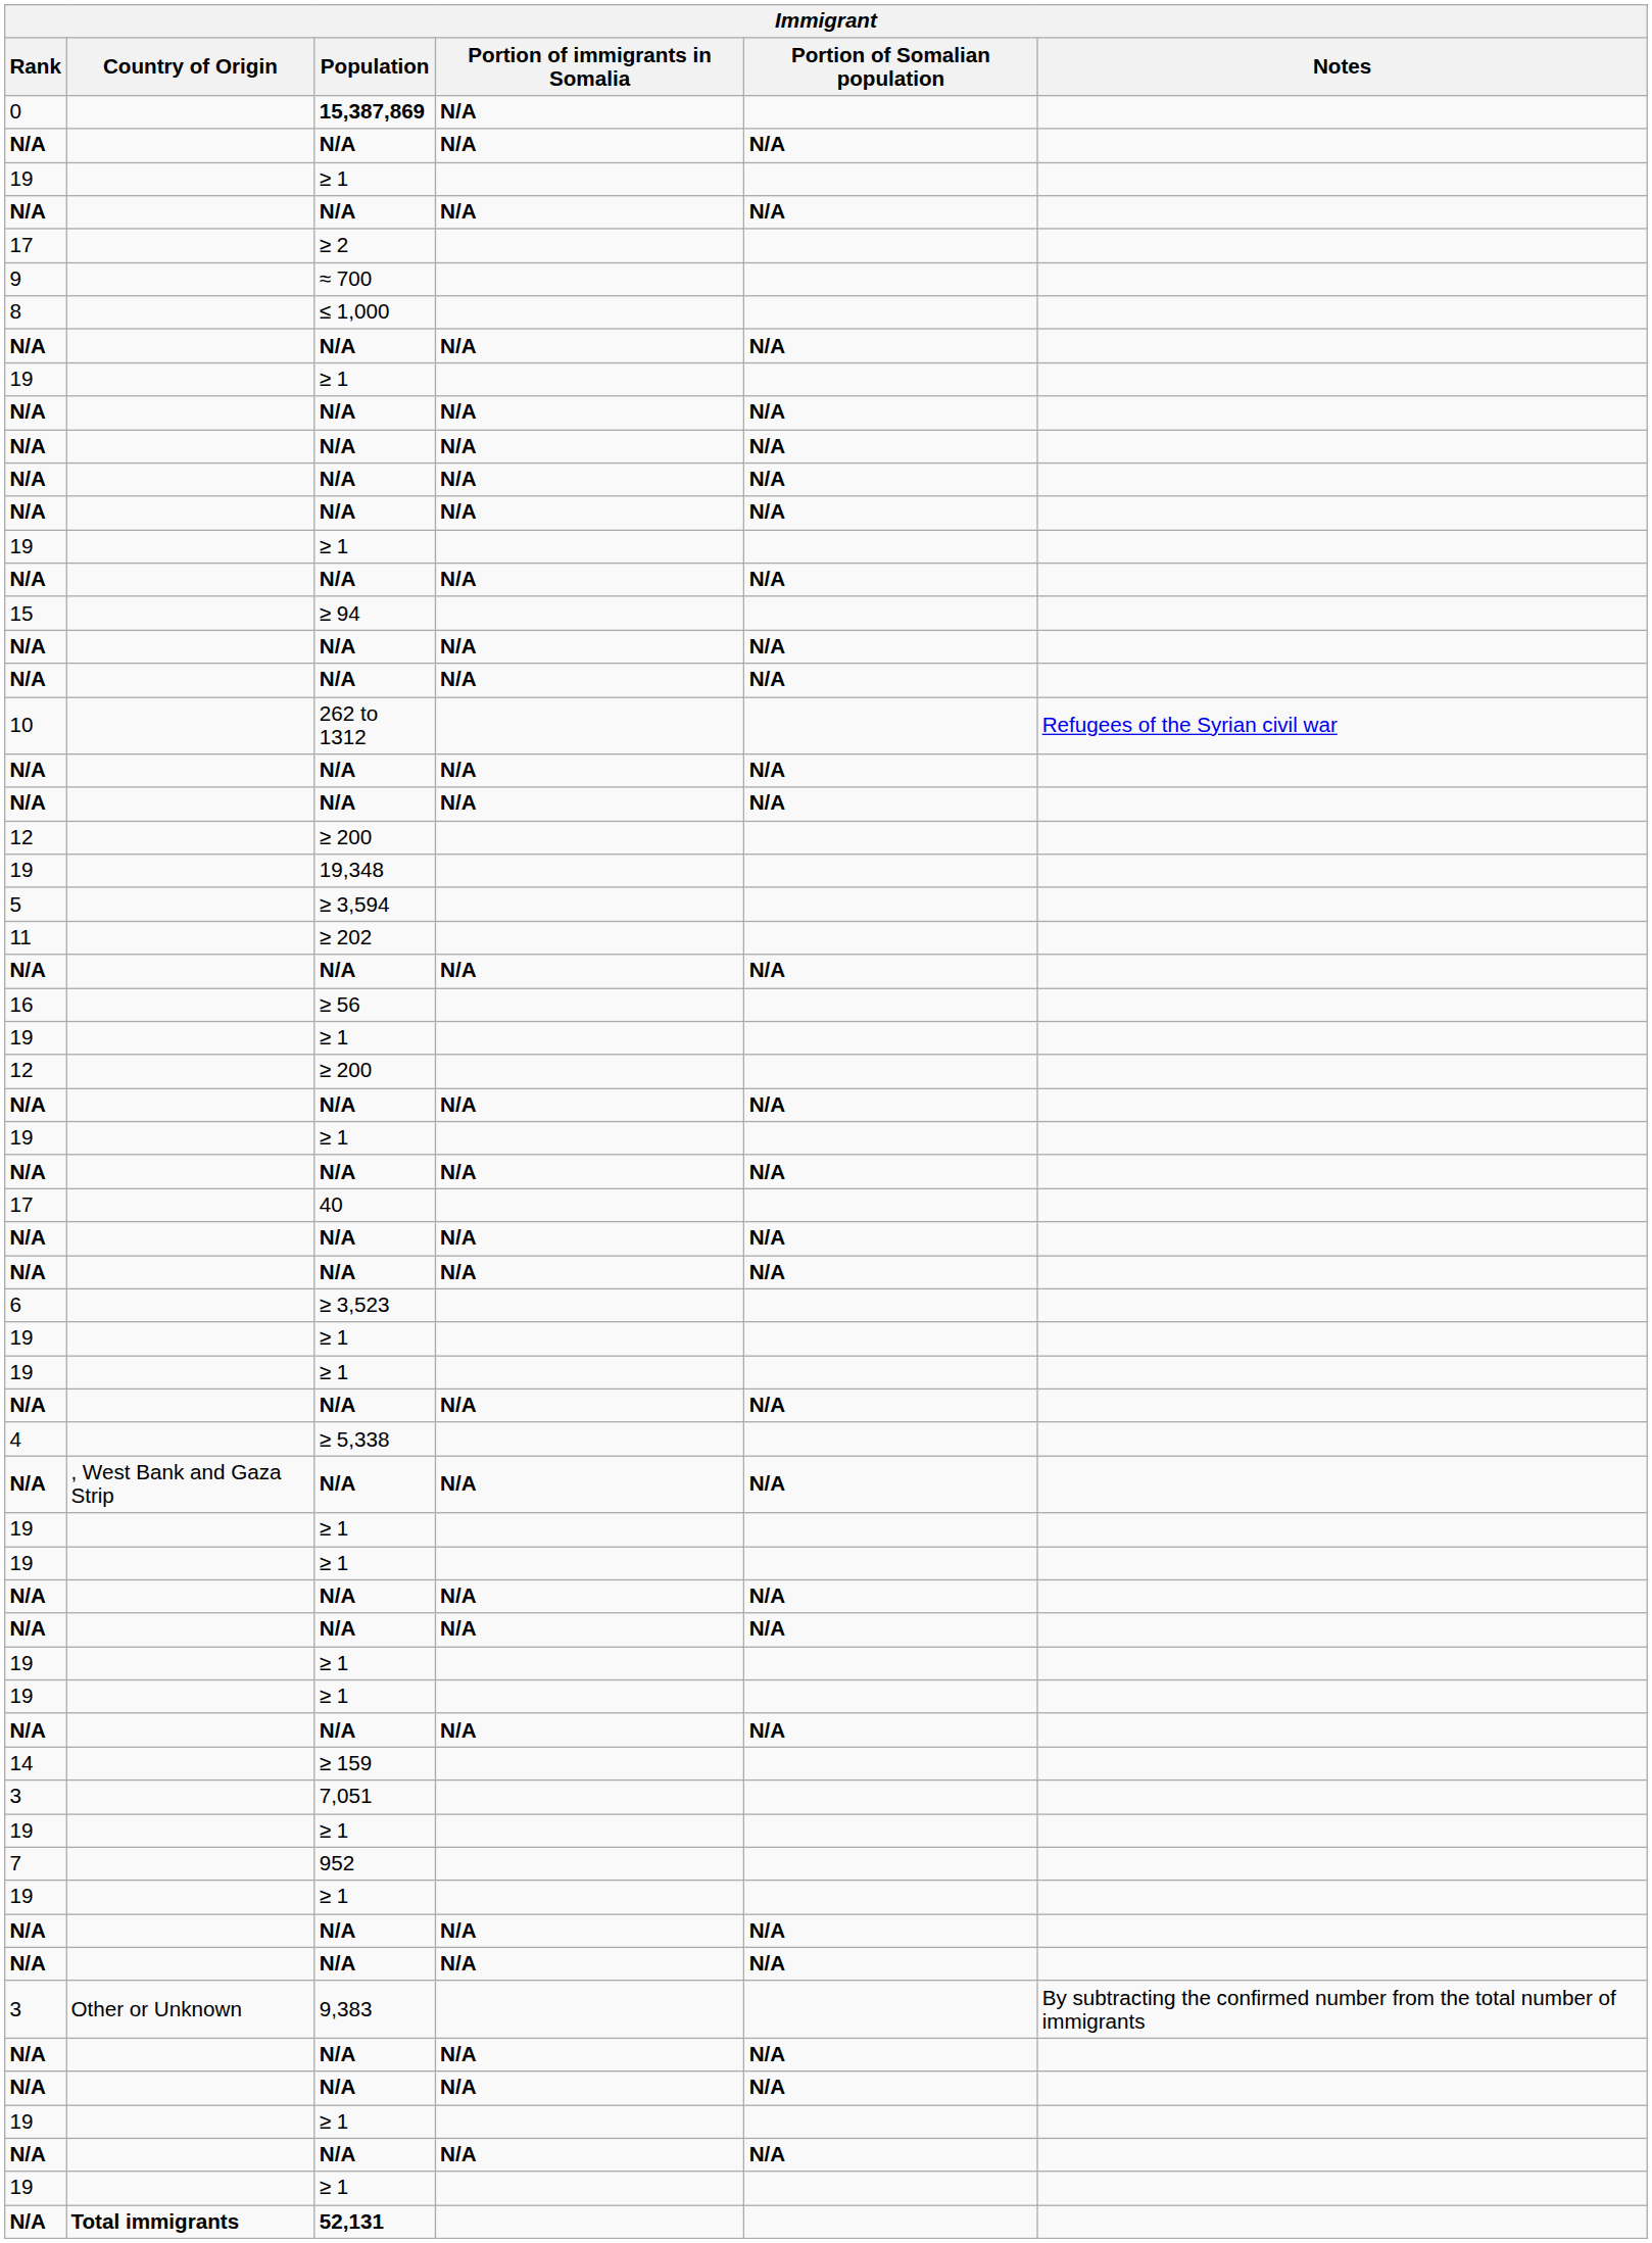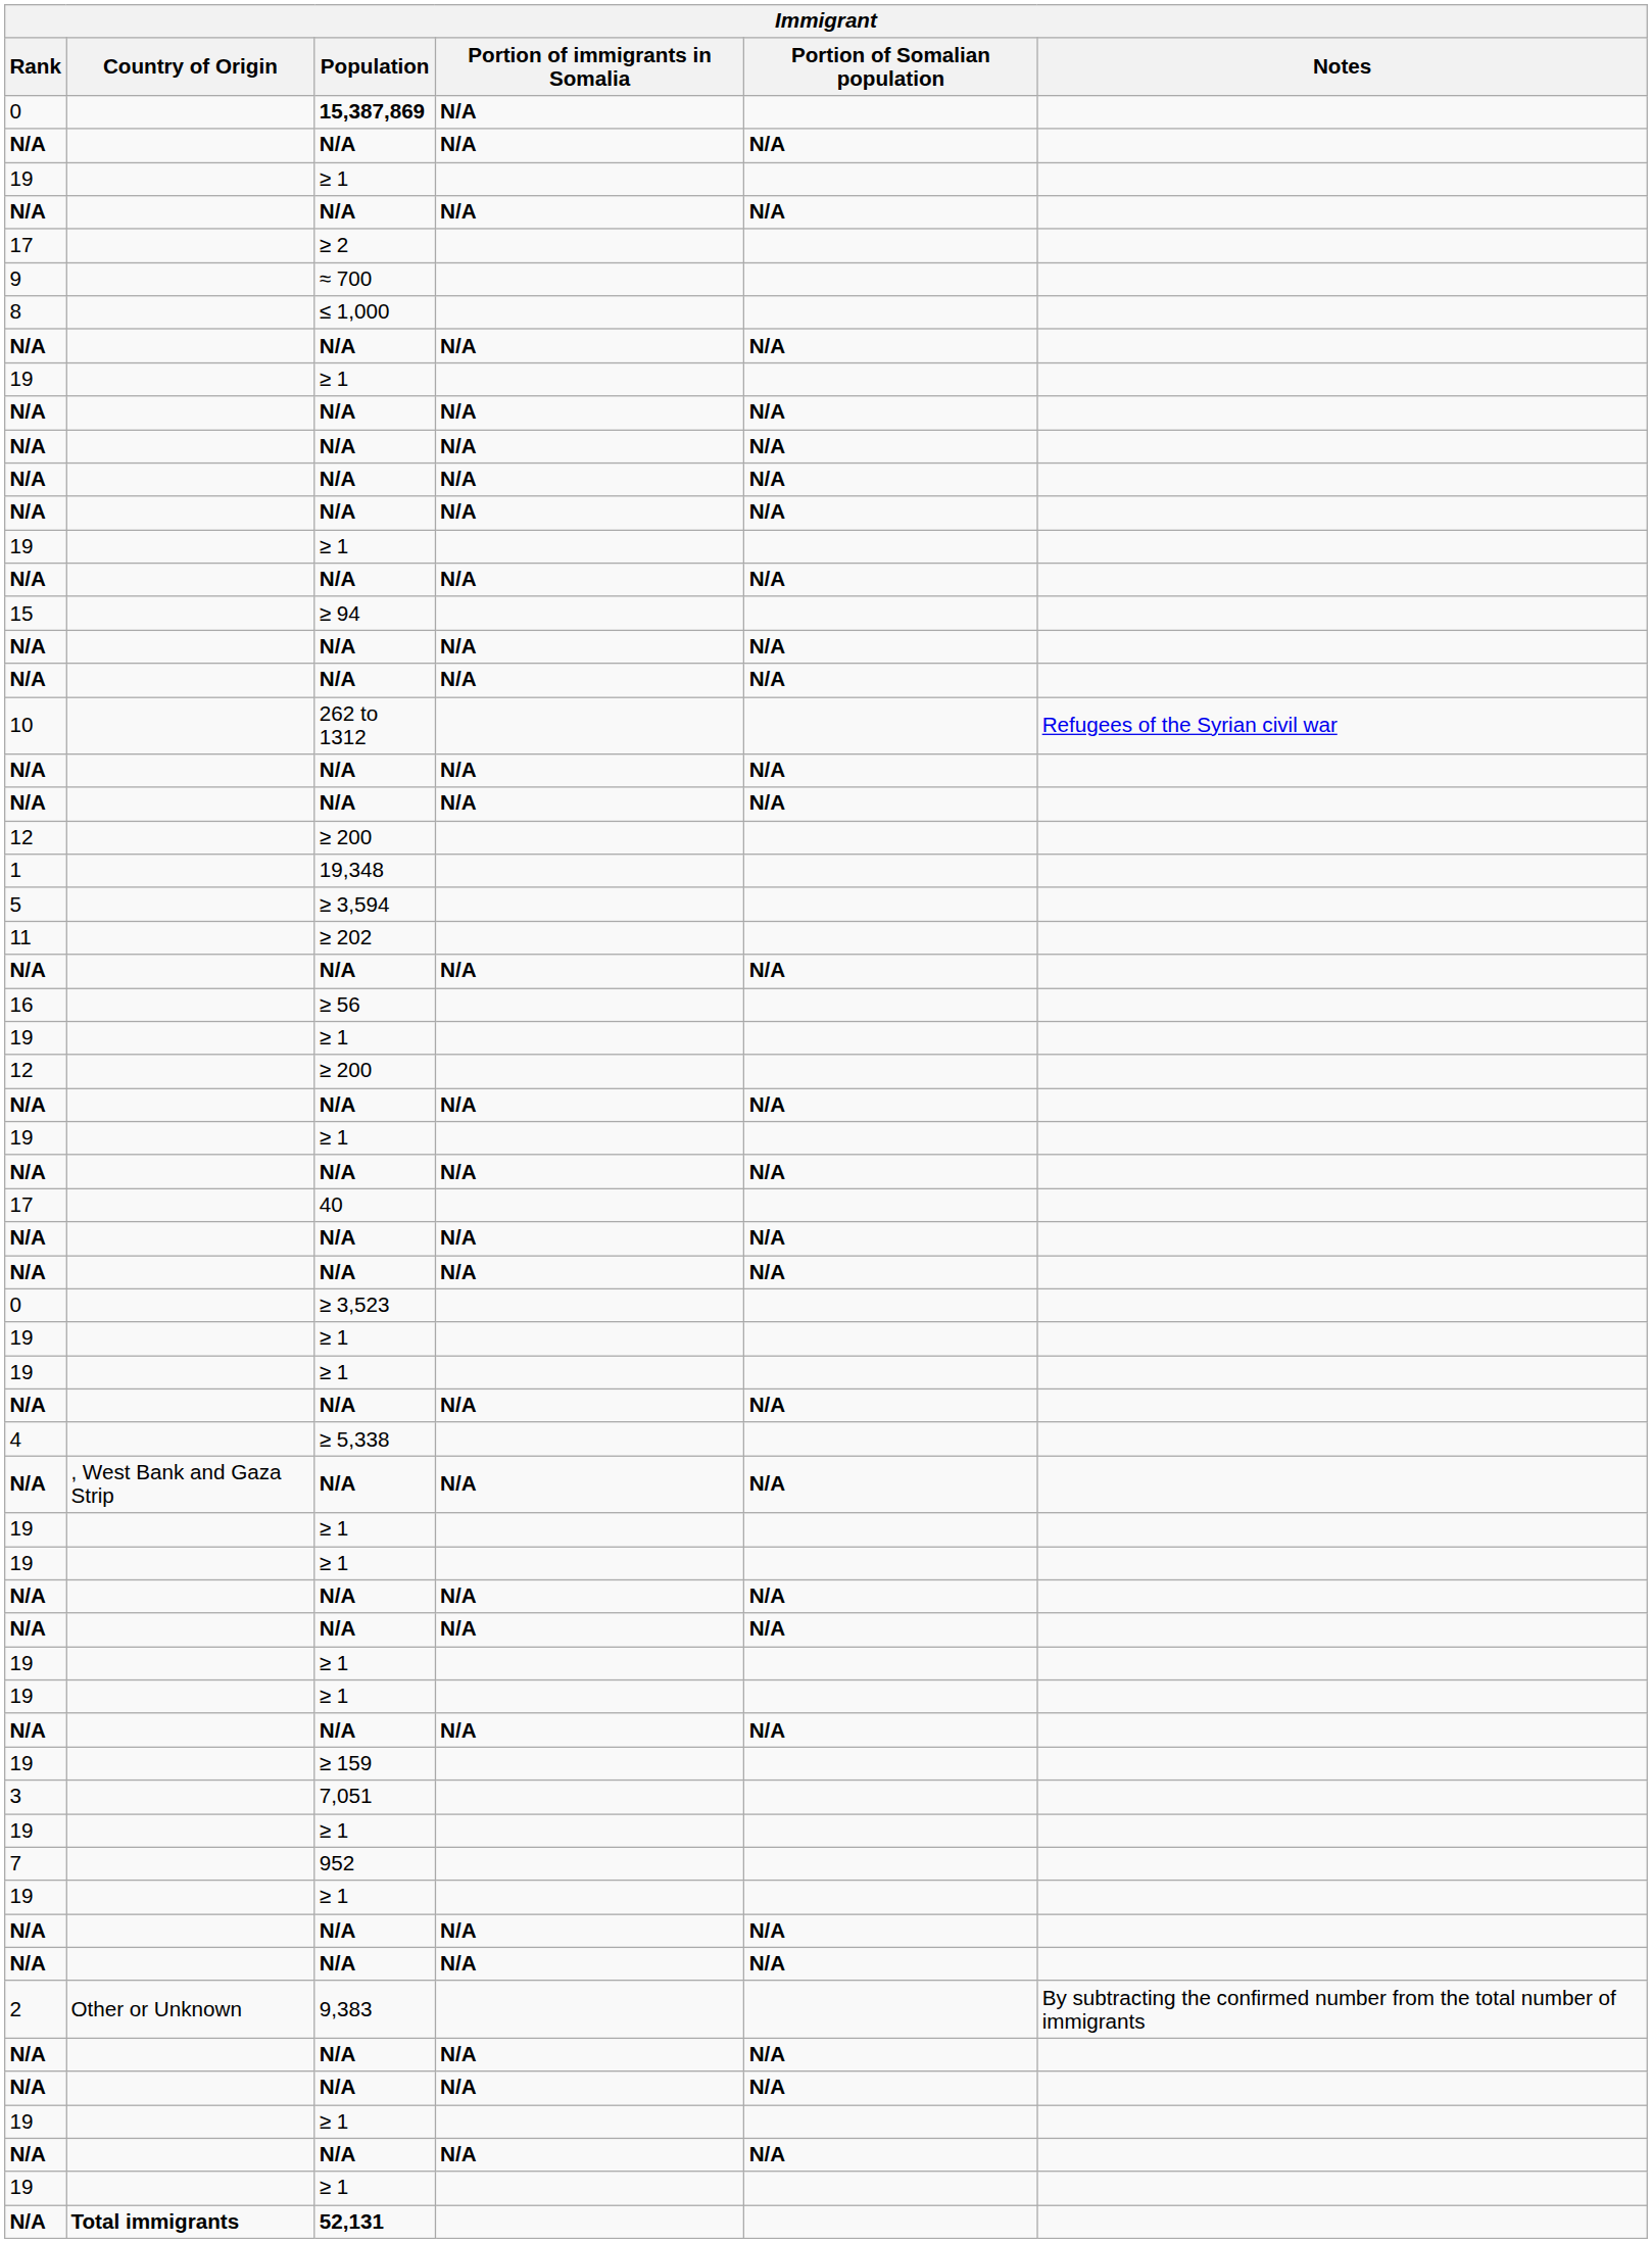19,348 | Rank: 19 -> 1
≥ 3,523 | Rank: 6 -> 0
≥ 159 | Rank: 14 -> 19
9,383 | Rank: 3 -> 2
